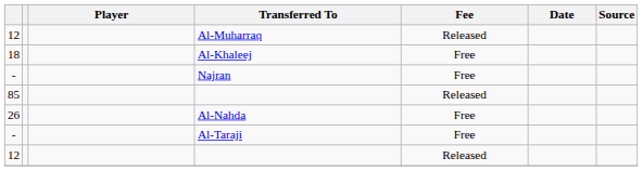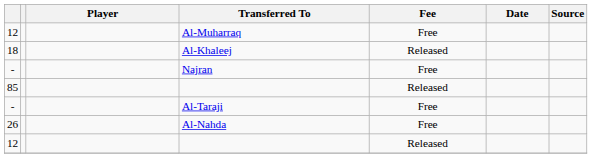Al-Muharraq | Fee: Released -> Free
Al-Khaleej | Fee: Free -> Released
rows swapped: Al-Nahda <-> Al-Taraji
